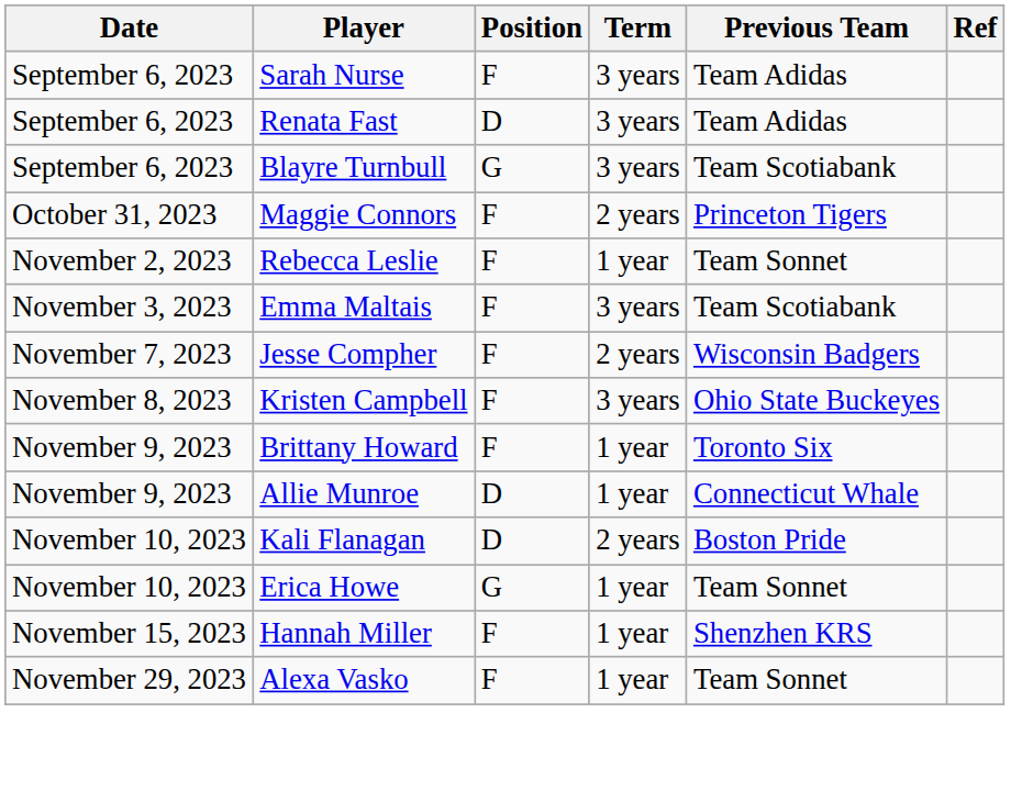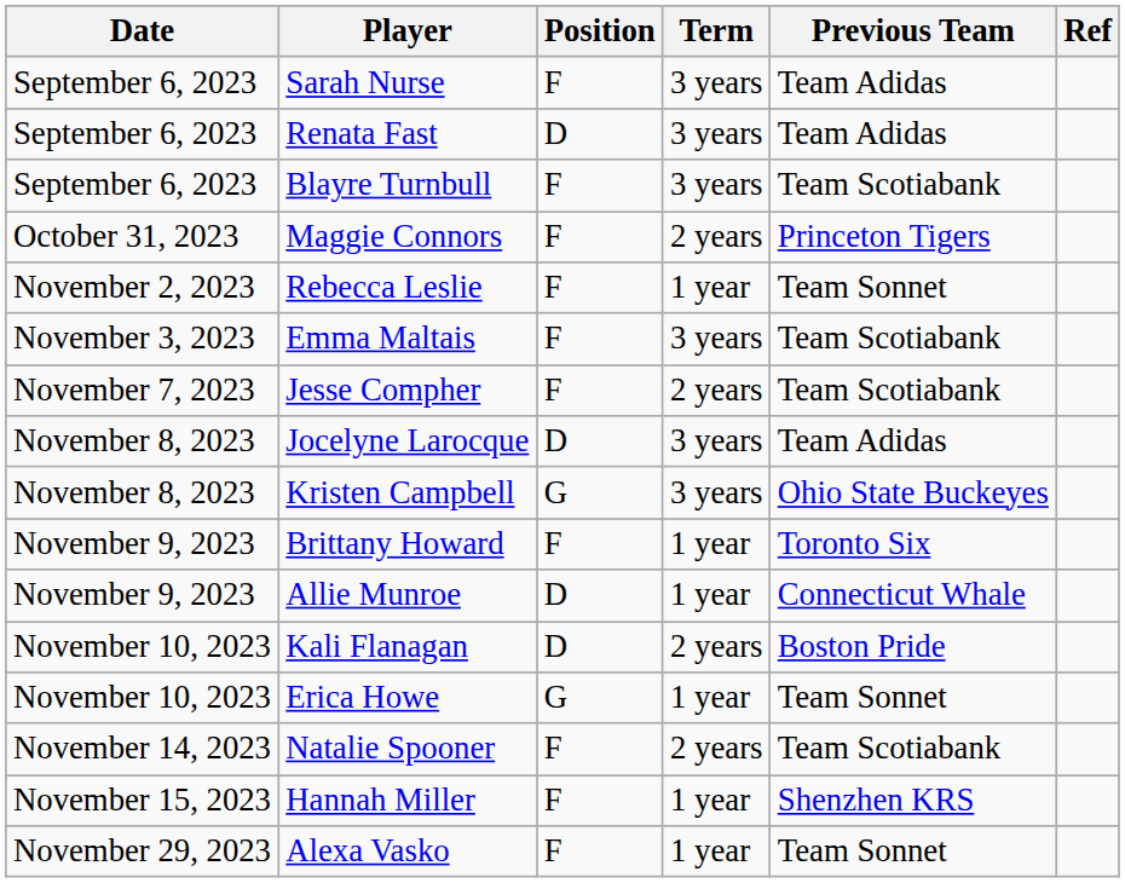Blayre Turnbull | Position: G -> F
Jesse Compher | Previous Team: Wisconsin Badgers -> Team Scotiabank
+ row: November 8, 2023 | Jocelyne Larocque | D | 3 years | Team Adidas
Kristen Campbell | Position: F -> G
+ row: November 14, 2023 | Natalie Spooner | F | 2 years | Team Scotiabank
